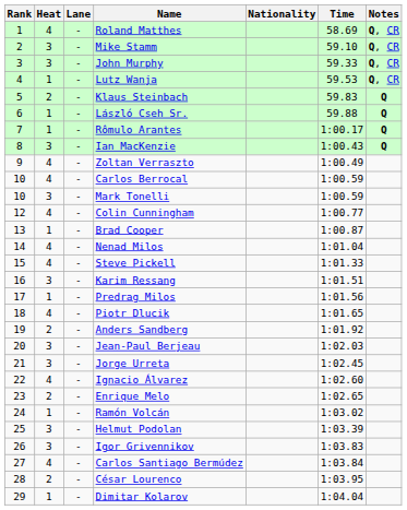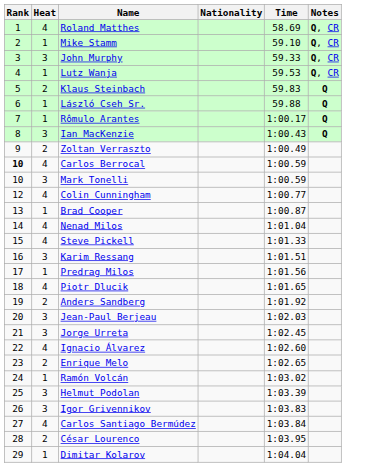- column: Lane | - | - | - | - | - | - | - | - | - | - | - | - | - | - | - | - | - | - | - | - | - | - | - | - | - | - | - | - | -
Mike Stamm | Heat: 3 -> 1
Zoltan Verraszto | Heat: 4 -> 2
Carlos Berrocal | Rank: normal -> bold
